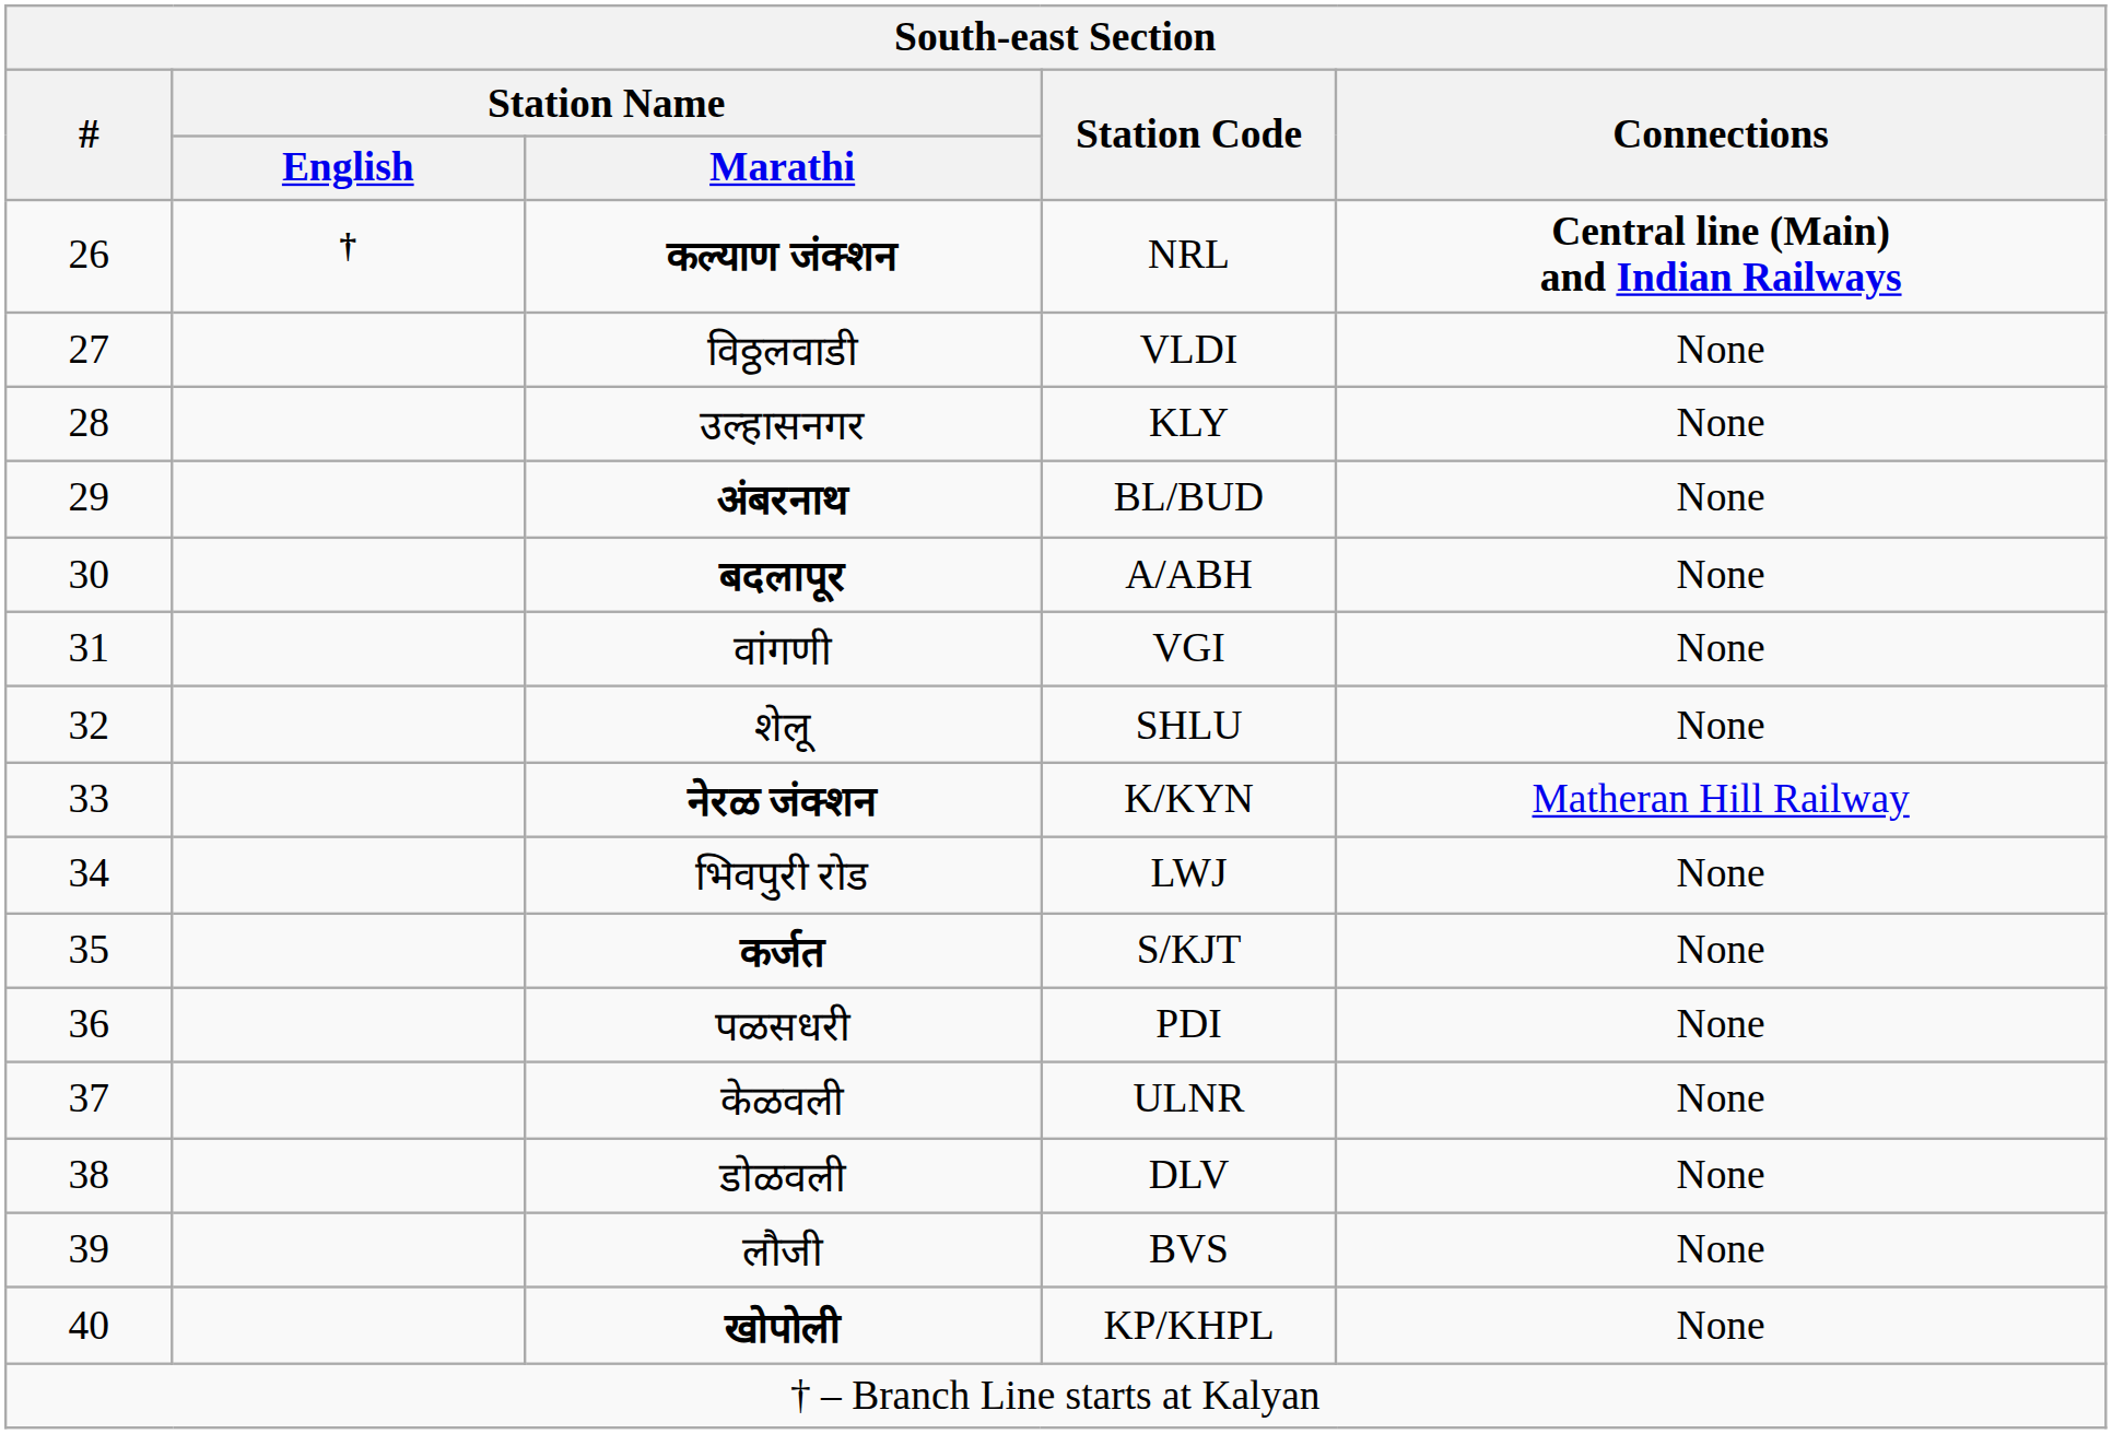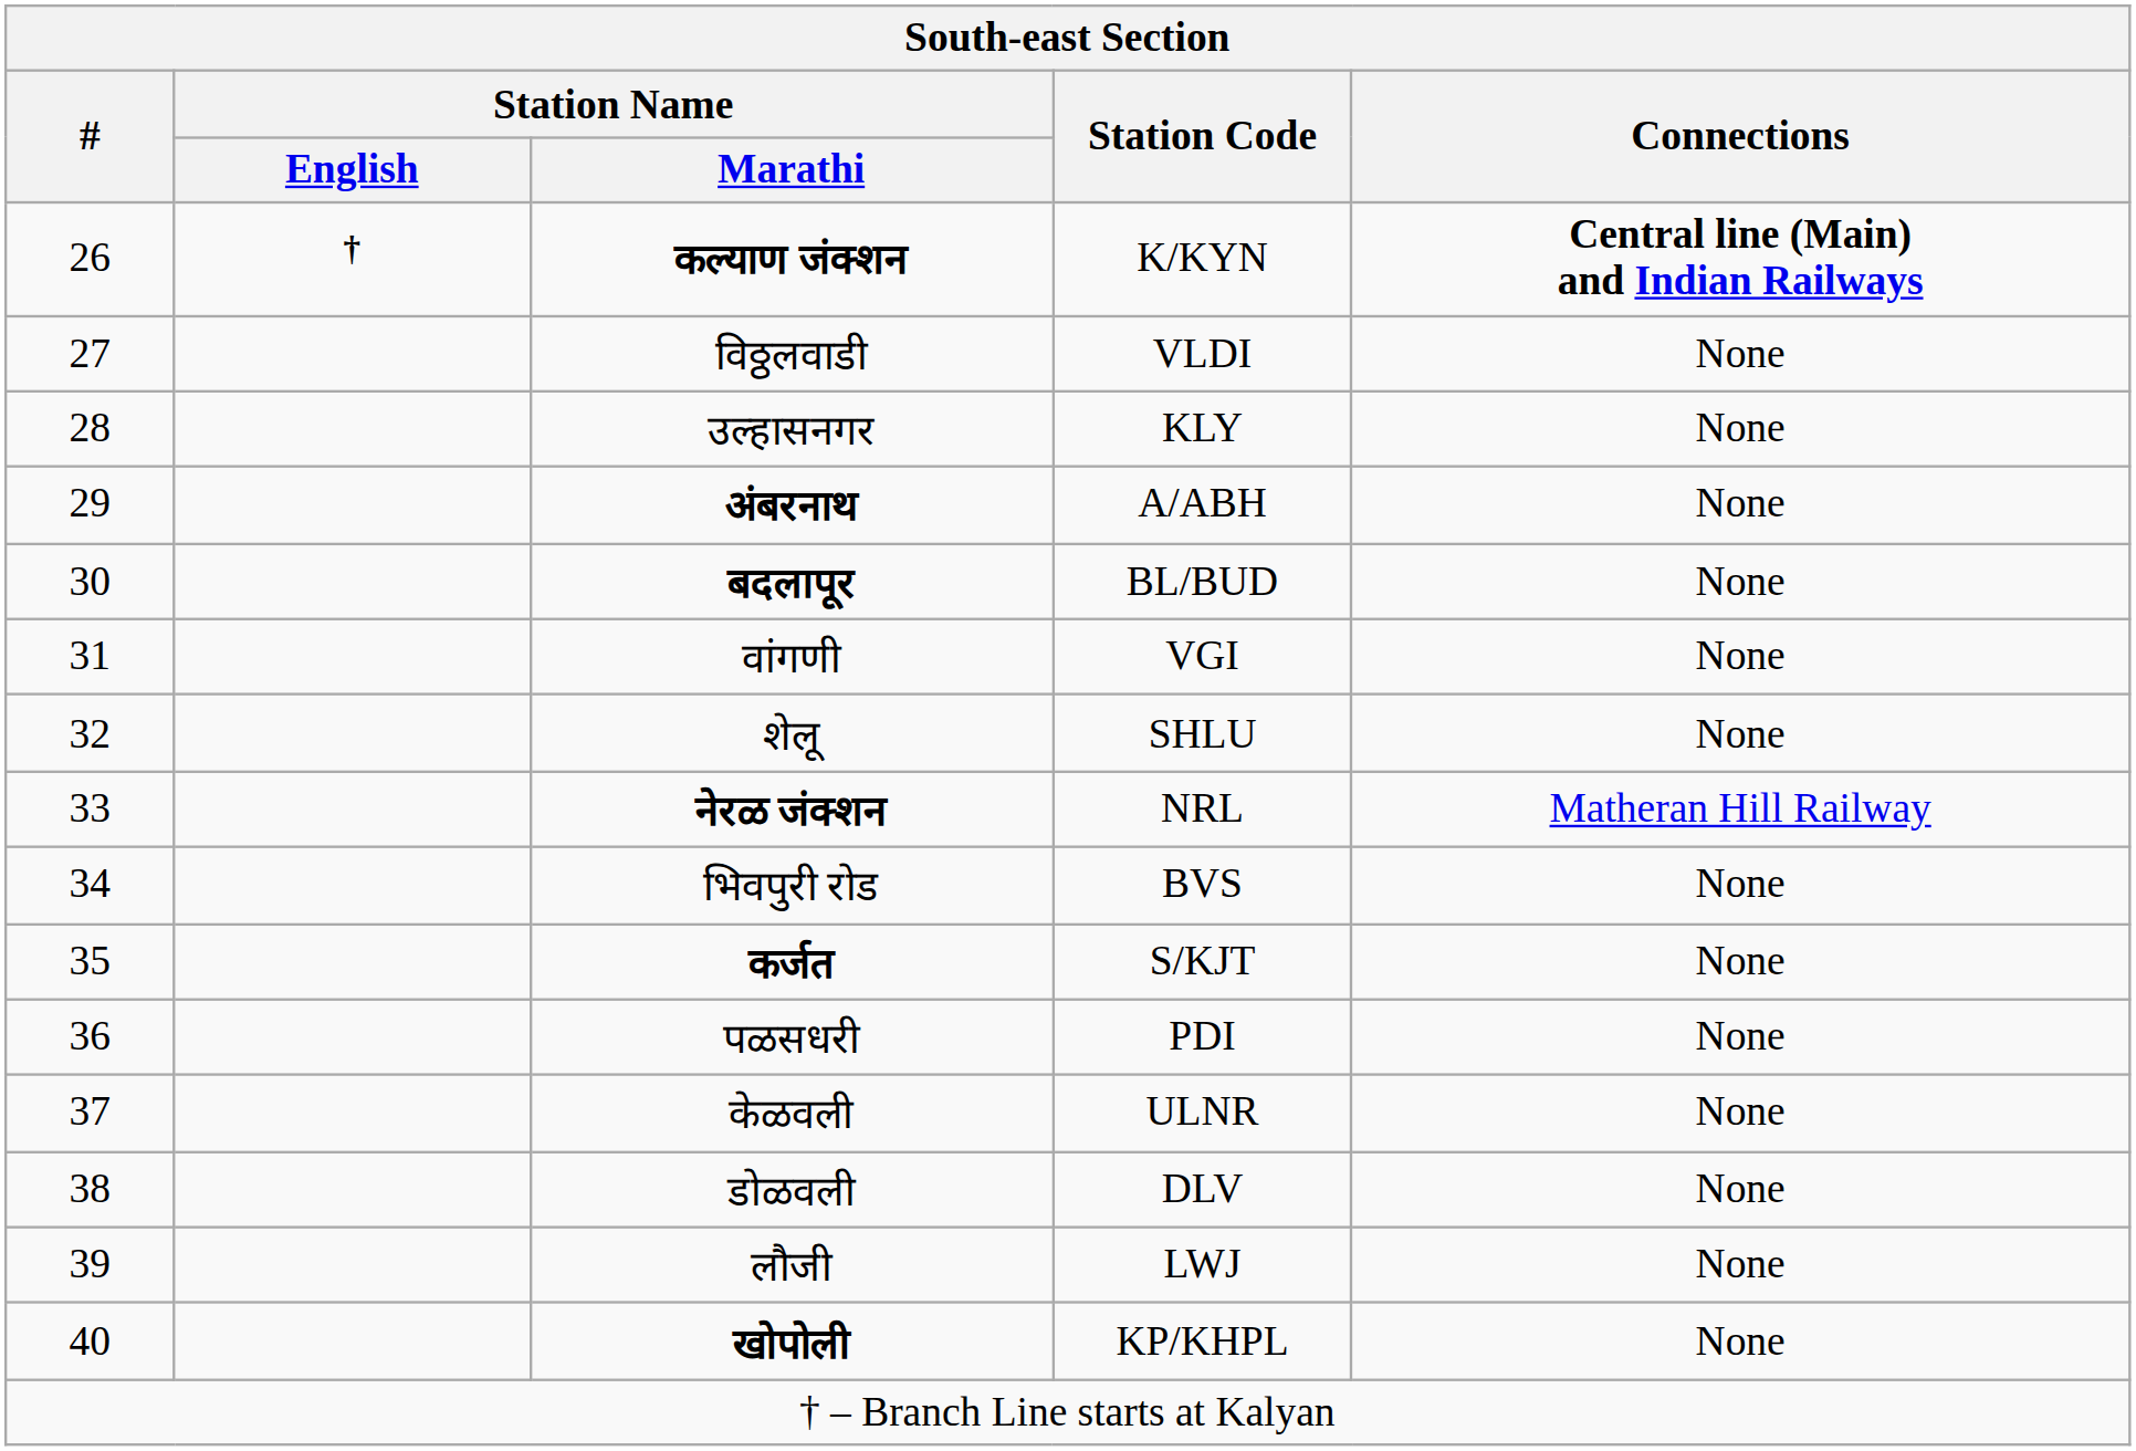कल्याण जंक्शन | Station Code: NRL -> K/KYN
अंबरनाथ | Station Code: BL/BUD -> A/ABH
बदलापूर | Station Code: A/ABH -> BL/BUD
नेरळ जंक्शन | Station Code: K/KYN -> NRL
भिवपुरी रोड | Station Code: LWJ -> BVS
लौजी | Station Code: BVS -> LWJ
